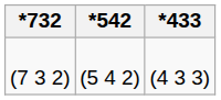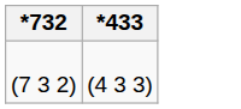- column: *542 | (5 4 2)
